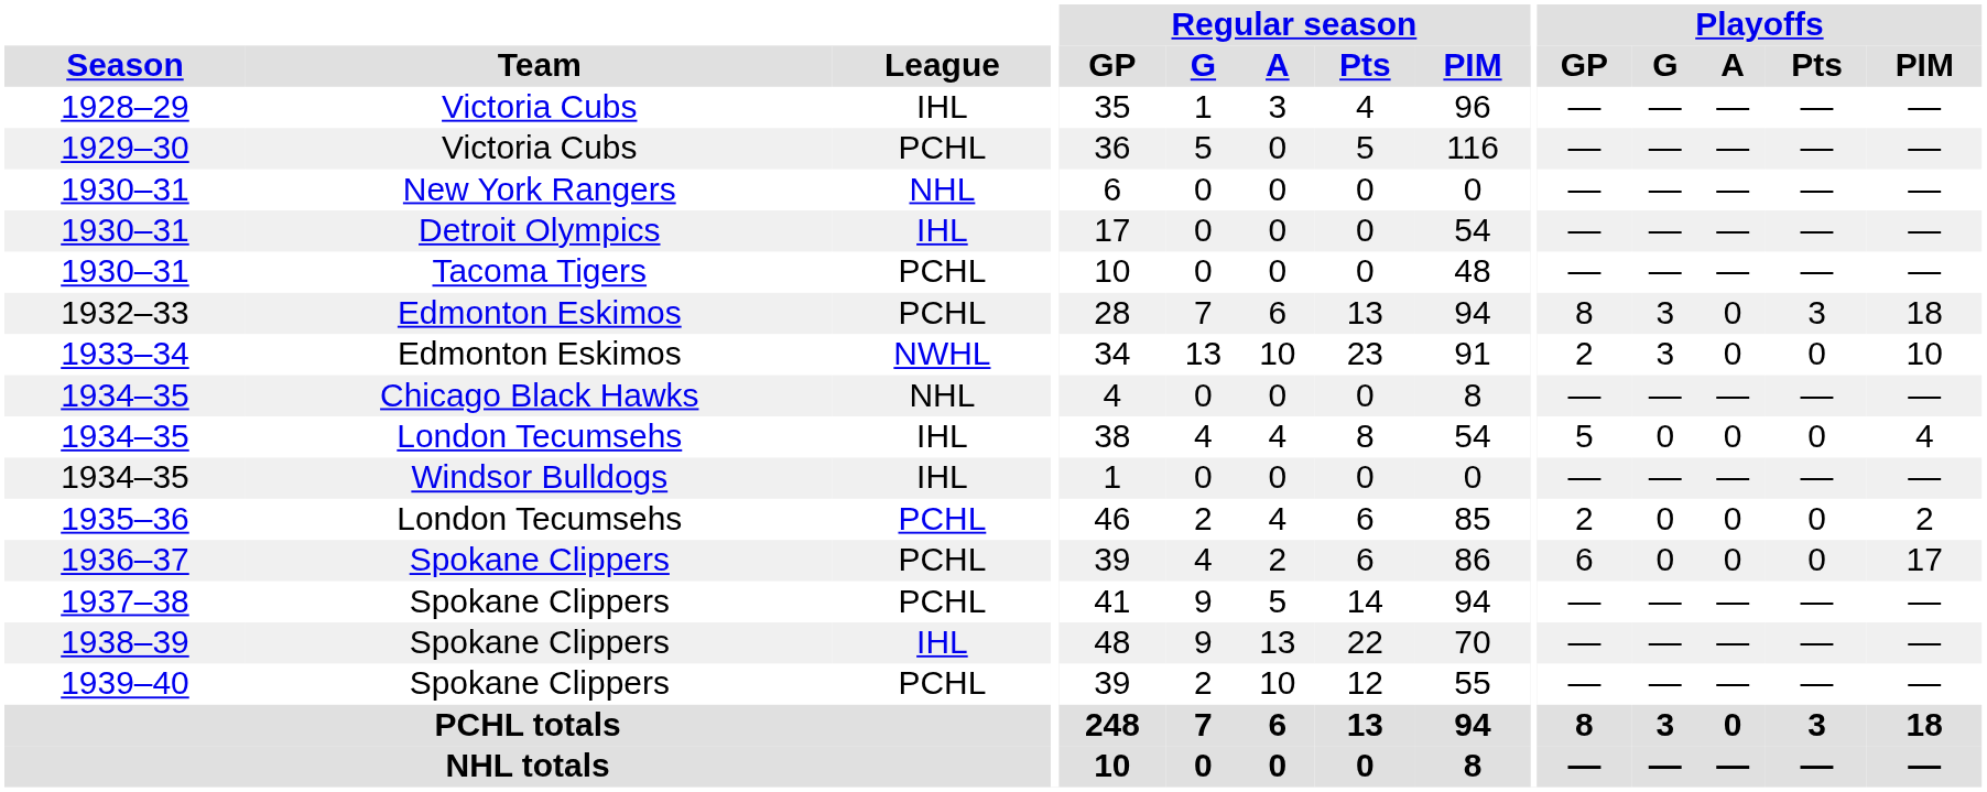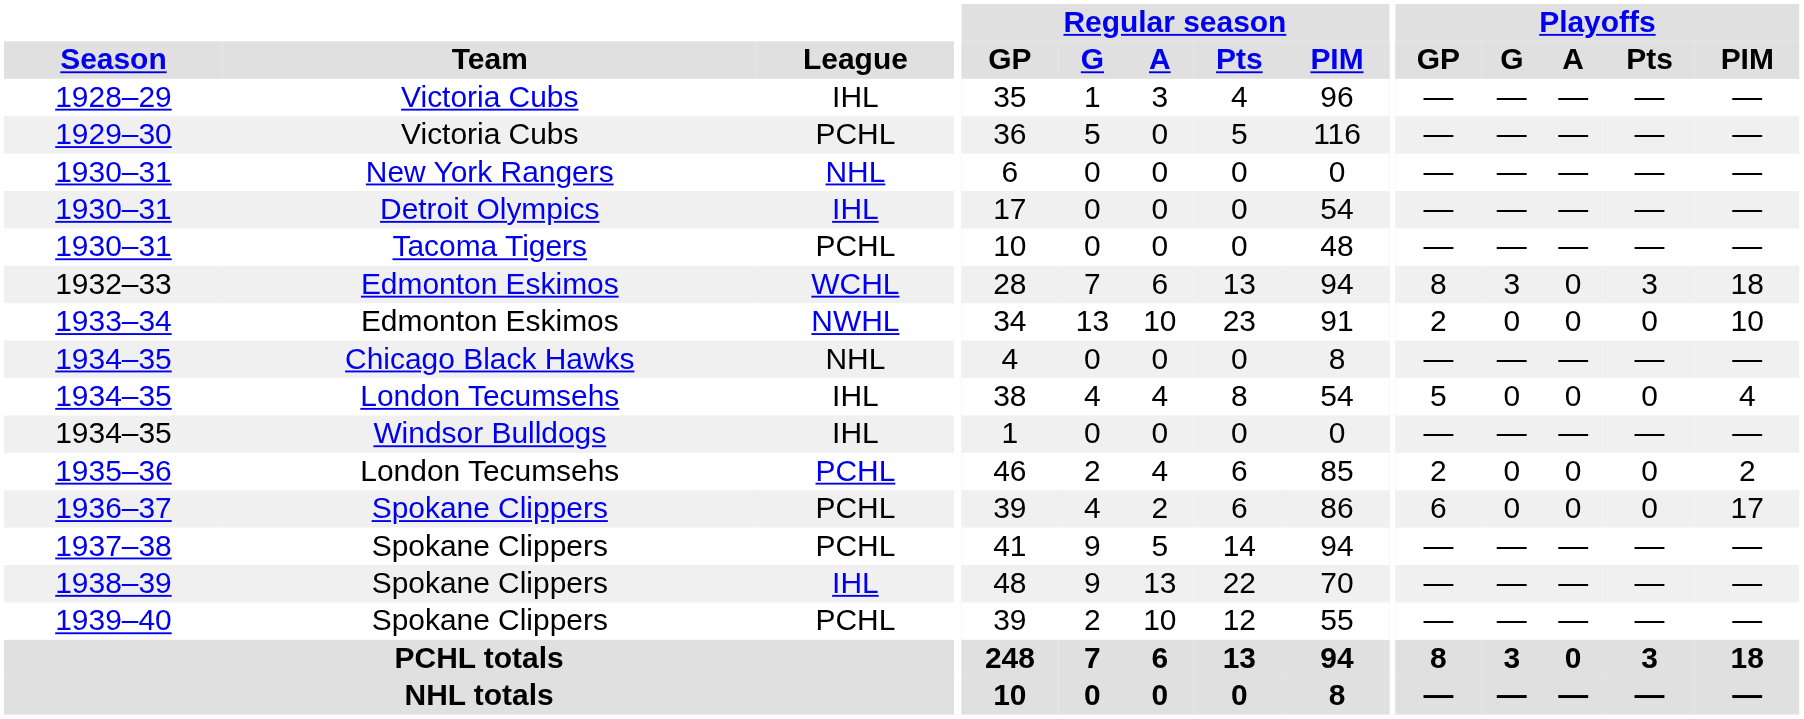1932–33 | League: PCHL -> WCHL
1933–34 | Playoffs / G: 3 -> 0
